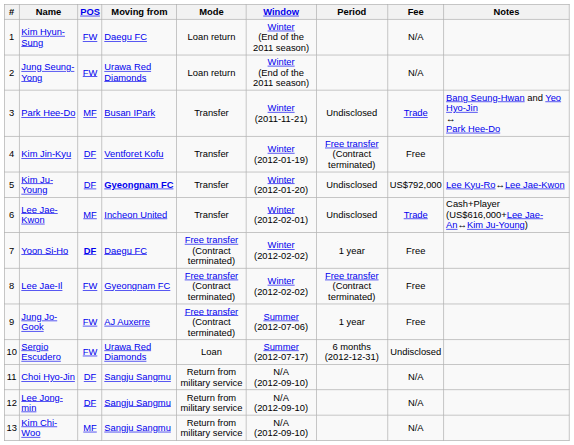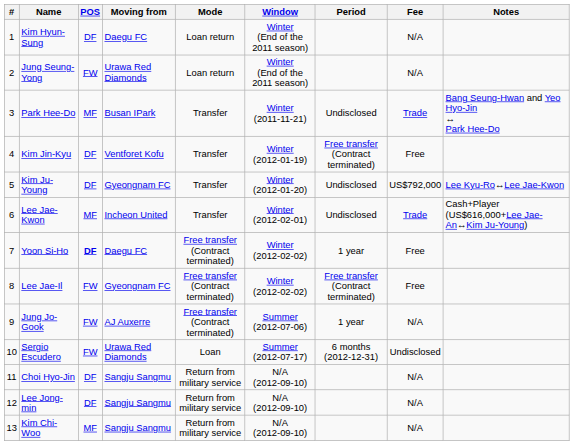Kim Hyun-Sung | POS: FW -> DF
Kim Ju-Young | Moving from: bold -> normal
Jung Jo-Gook | Fee: Free -> N/A
